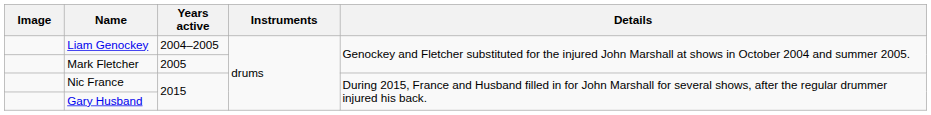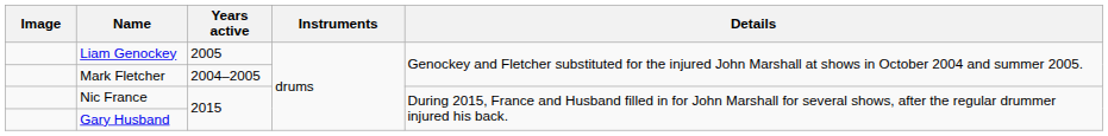Liam Genockey | Years active: 2004–2005 -> 2005
Mark Fletcher | Years active: 2005 -> 2004–2005
